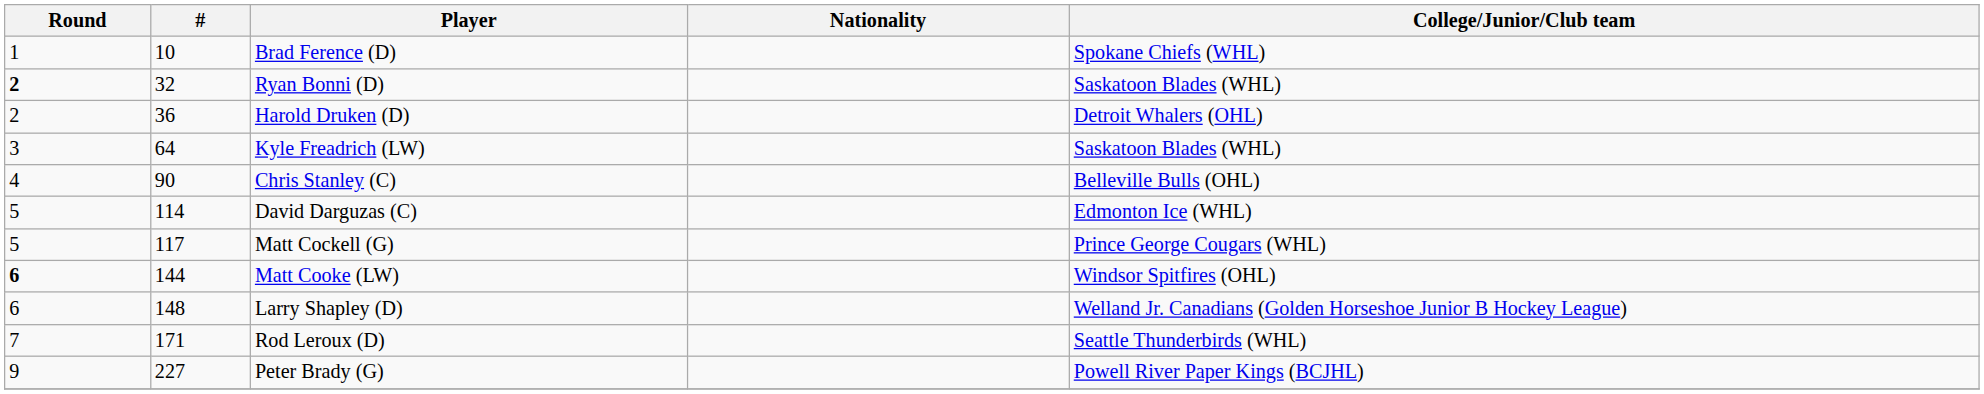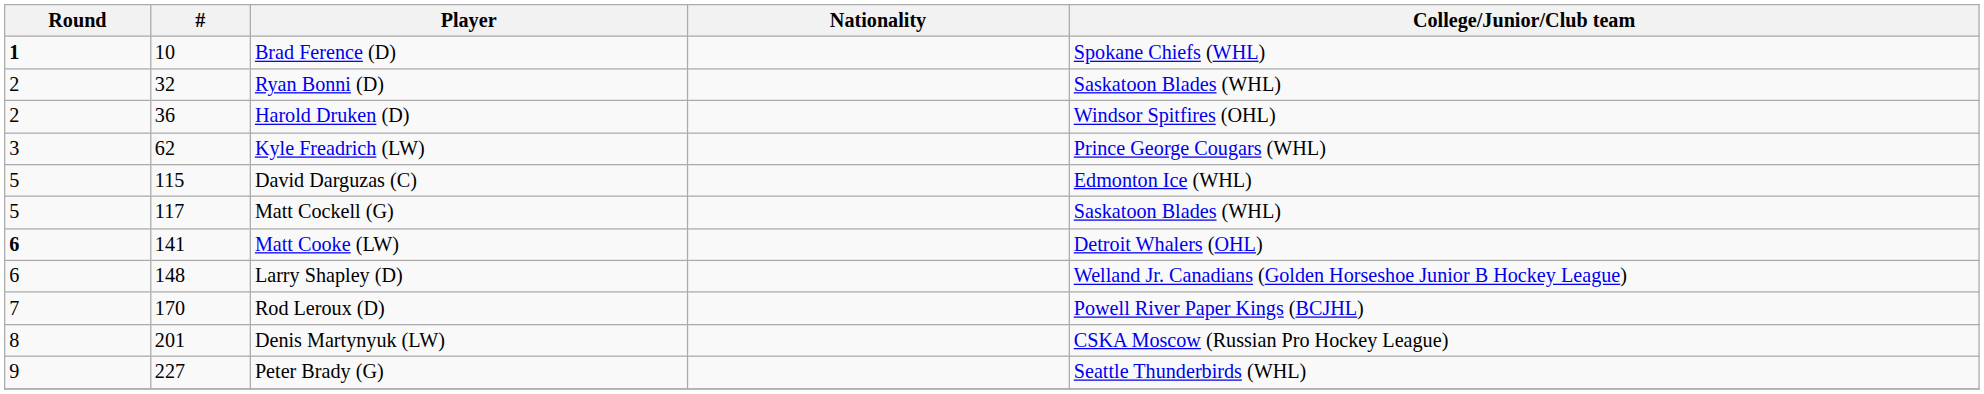Brad Ference (D) | Round: normal -> bold
Ryan Bonni (D) | Round: bold -> normal
Harold Druken (D) | College/Junior/Club team: Detroit Whalers (OHL) -> Windsor Spitfires (OHL)
Kyle Freadrich (LW) | #: 64 -> 62
Kyle Freadrich (LW) | College/Junior/Club team: Saskatoon Blades (WHL) -> Prince George Cougars (WHL)
- row: 4 | 90 | Chris Stanley (C) | Belleville Bulls (OHL)
David Darguzas (C) | #: 114 -> 115
Matt Cockell (G) | College/Junior/Club team: Prince George Cougars (WHL) -> Saskatoon Blades (WHL)
Matt Cooke (LW) | #: 144 -> 141
Matt Cooke (LW) | College/Junior/Club team: Windsor Spitfires (OHL) -> Detroit Whalers (OHL)
Rod Leroux (D) | #: 171 -> 170
Rod Leroux (D) | College/Junior/Club team: Seattle Thunderbirds (WHL) -> Powell River Paper Kings (BCJHL)
+ row: 8 | 201 | Denis Martynyuk (LW) | CSKA Moscow (Russian Pro Hockey League)
Peter Brady (G) | College/Junior/Club team: Powell River Paper Kings (BCJHL) -> Seattle Thunderbirds (WHL)
